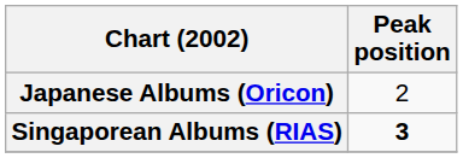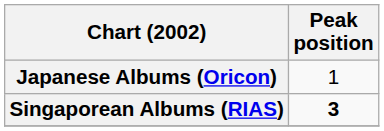Japanese Albums (Oricon) | Peak position: 2 -> 1
